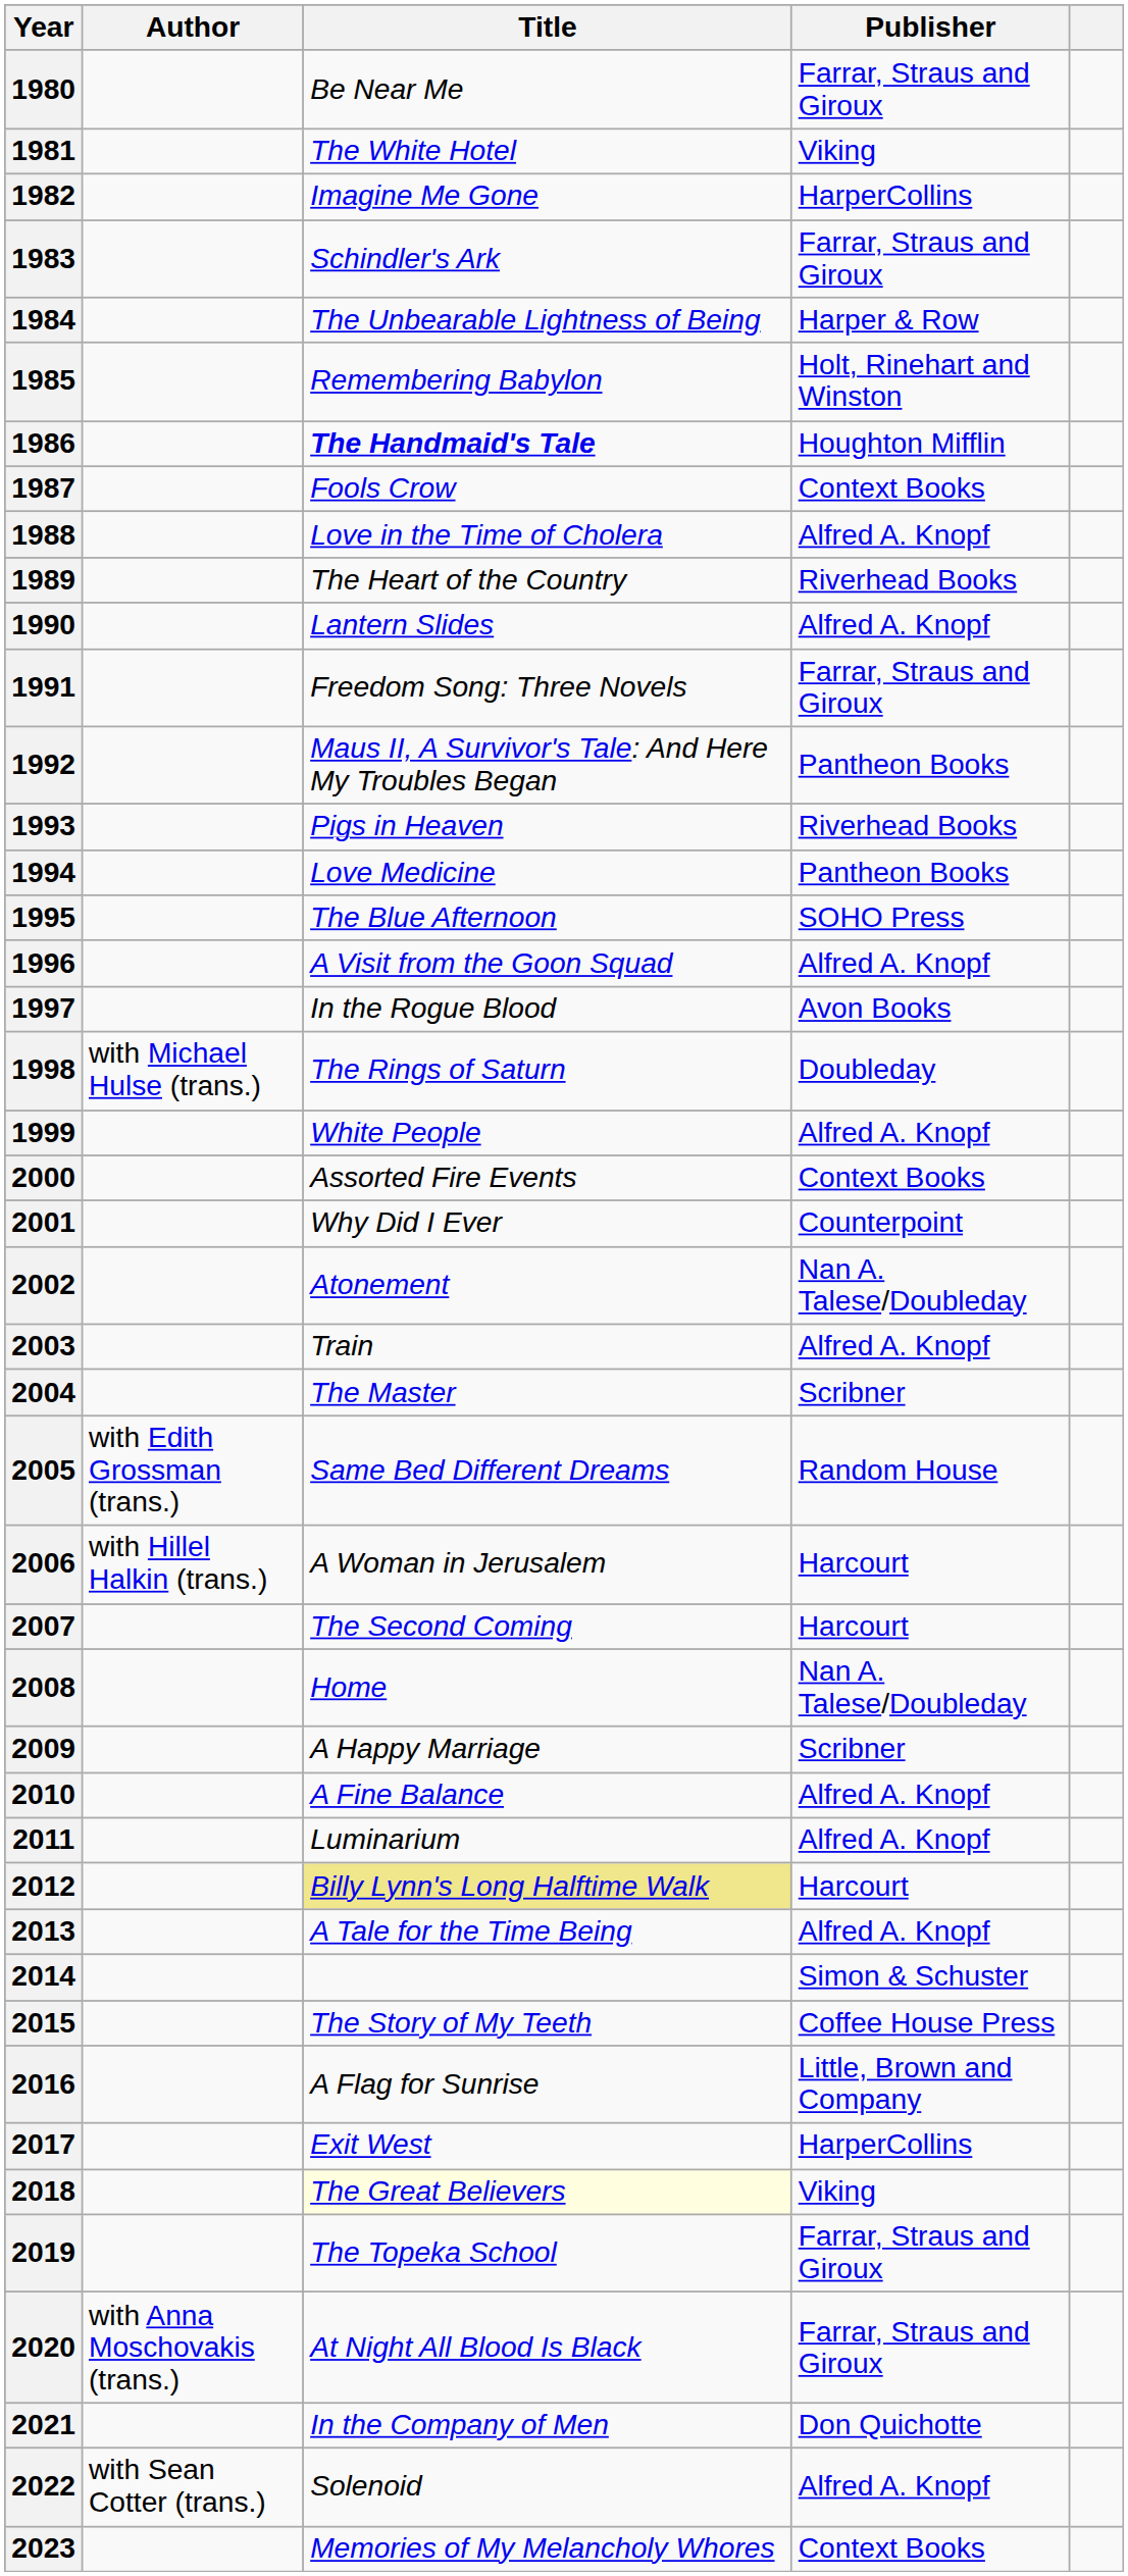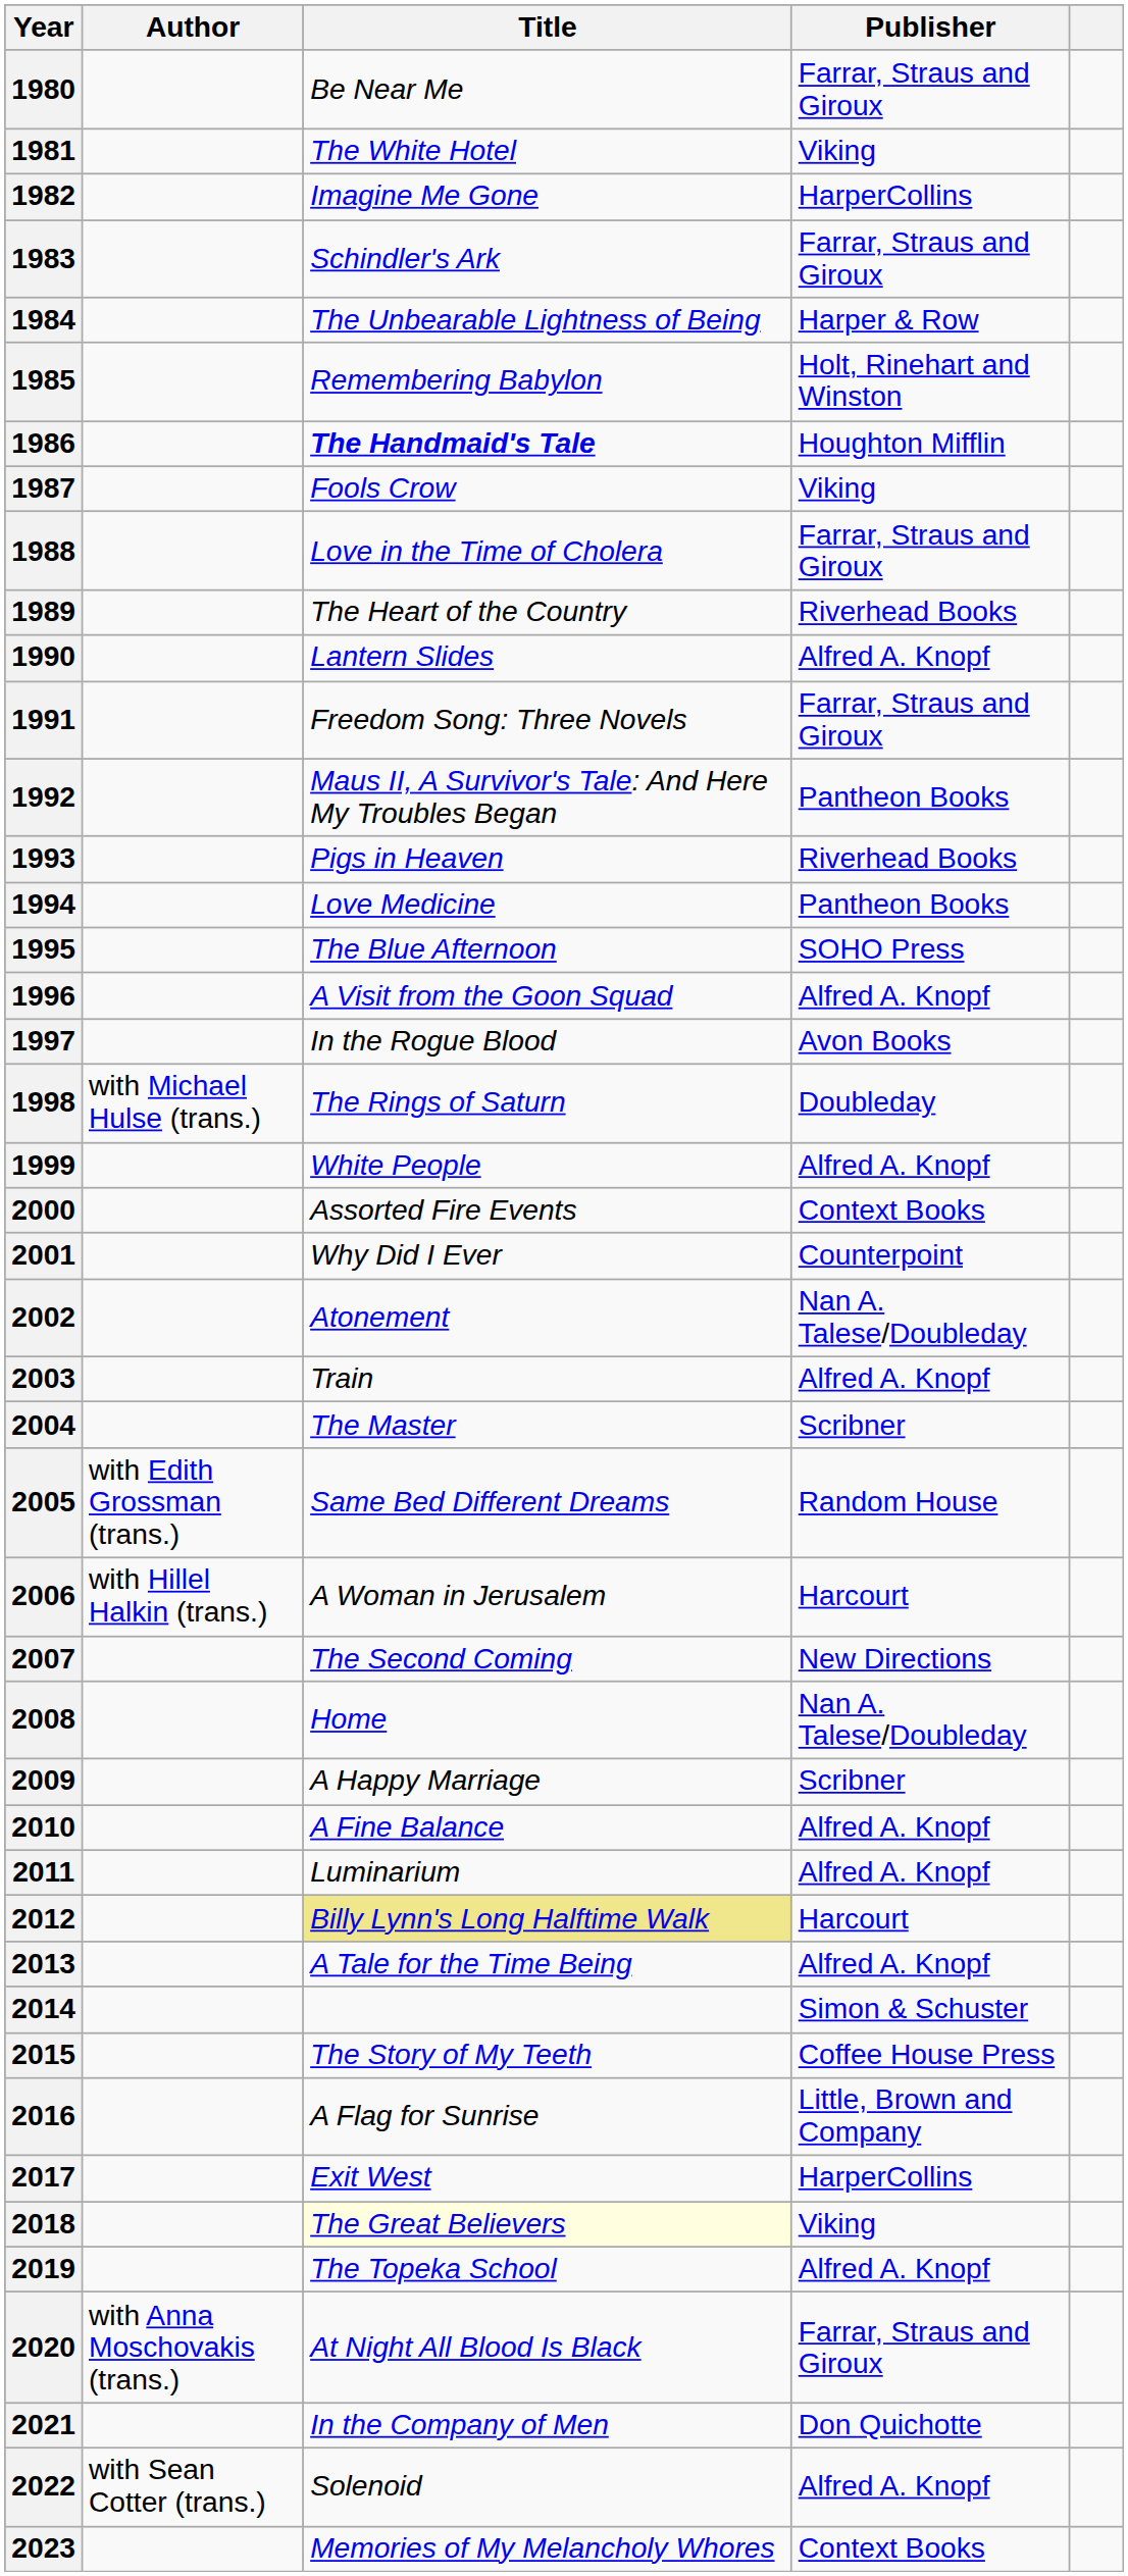1987 | Publisher: Context Books -> Viking
1988 | Publisher: Alfred A. Knopf -> Farrar, Straus and Giroux
2007 | Publisher: Harcourt -> New Directions
2019 | Publisher: Farrar, Straus and Giroux -> Alfred A. Knopf
